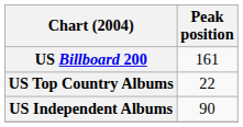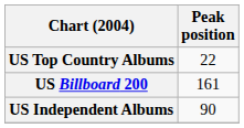rows swapped: US Billboard 200 <-> US Top Country Albums
